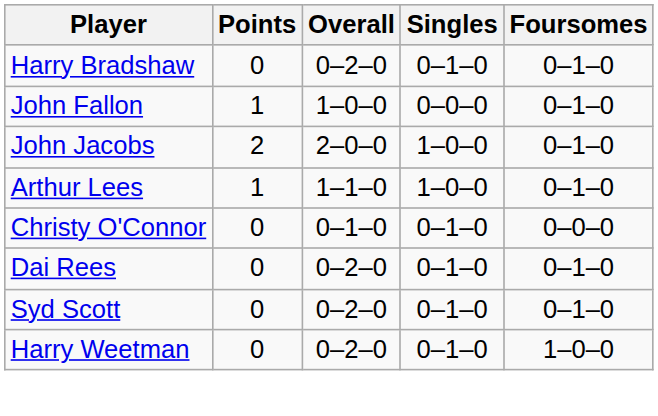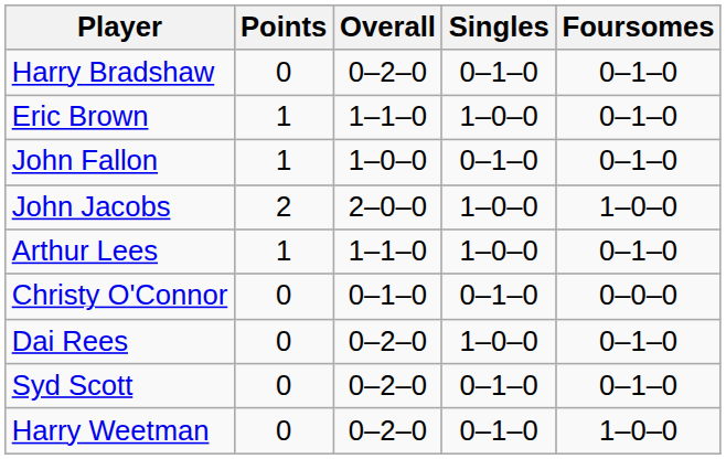+ row: Eric Brown | 1 | 1–1–0 | 1–0–0 | 0–1–0
John Fallon | Singles: 0–0–0 -> 0–1–0
John Jacobs | Foursomes: 0–1–0 -> 1–0–0
Dai Rees | Singles: 0–1–0 -> 1–0–0
